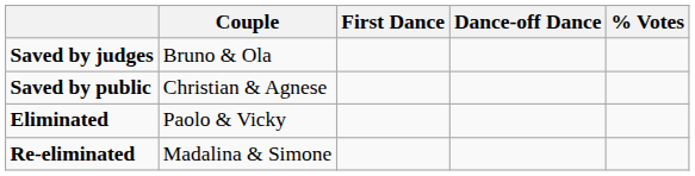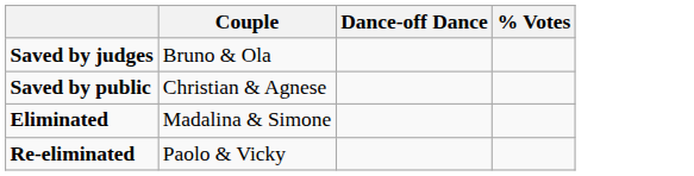- column: First Dance
Eliminated | Couple: Paolo & Vicky -> Madalina & Simone
Re-eliminated | Couple: Madalina & Simone -> Paolo & Vicky
